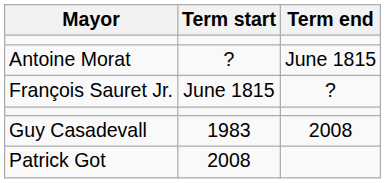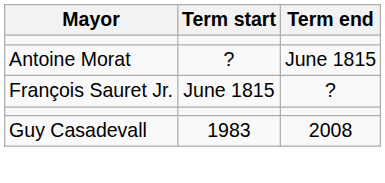- row: Patrick Got | 2008
